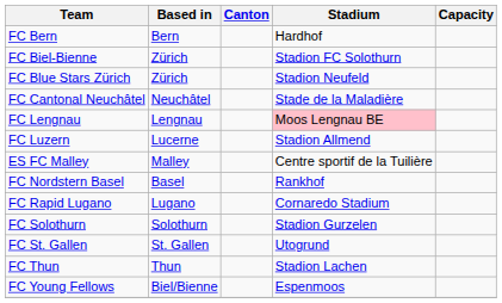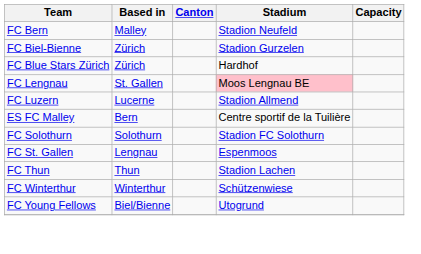FC Bern | Based in: Bern -> Malley
FC Bern | Stadium: Hardhof -> Stadion Neufeld
FC Biel-Bienne | Stadium: Stadion FC Solothurn -> Stadion Gurzelen
FC Blue Stars Zürich | Stadium: Stadion Neufeld -> Hardhof
- row: FC Cantonal Neuchâtel | Neuchâtel | Stade de la Maladière
FC Lengnau | Based in: Lengnau -> St. Gallen
ES FC Malley | Based in: Malley -> Bern
- row: FC Nordstern Basel | Basel | Rankhof
- row: FC Rapid Lugano | Lugano | Cornaredo Stadium
FC Solothurn | Stadium: Stadion Gurzelen -> Stadion FC Solothurn
FC St. Gallen | Based in: St. Gallen -> Lengnau
FC St. Gallen | Stadium: Utogrund -> Espenmoos
+ row: FC Winterthur | Winterthur | Schützenwiese
FC Young Fellows | Stadium: Espenmoos -> Utogrund
